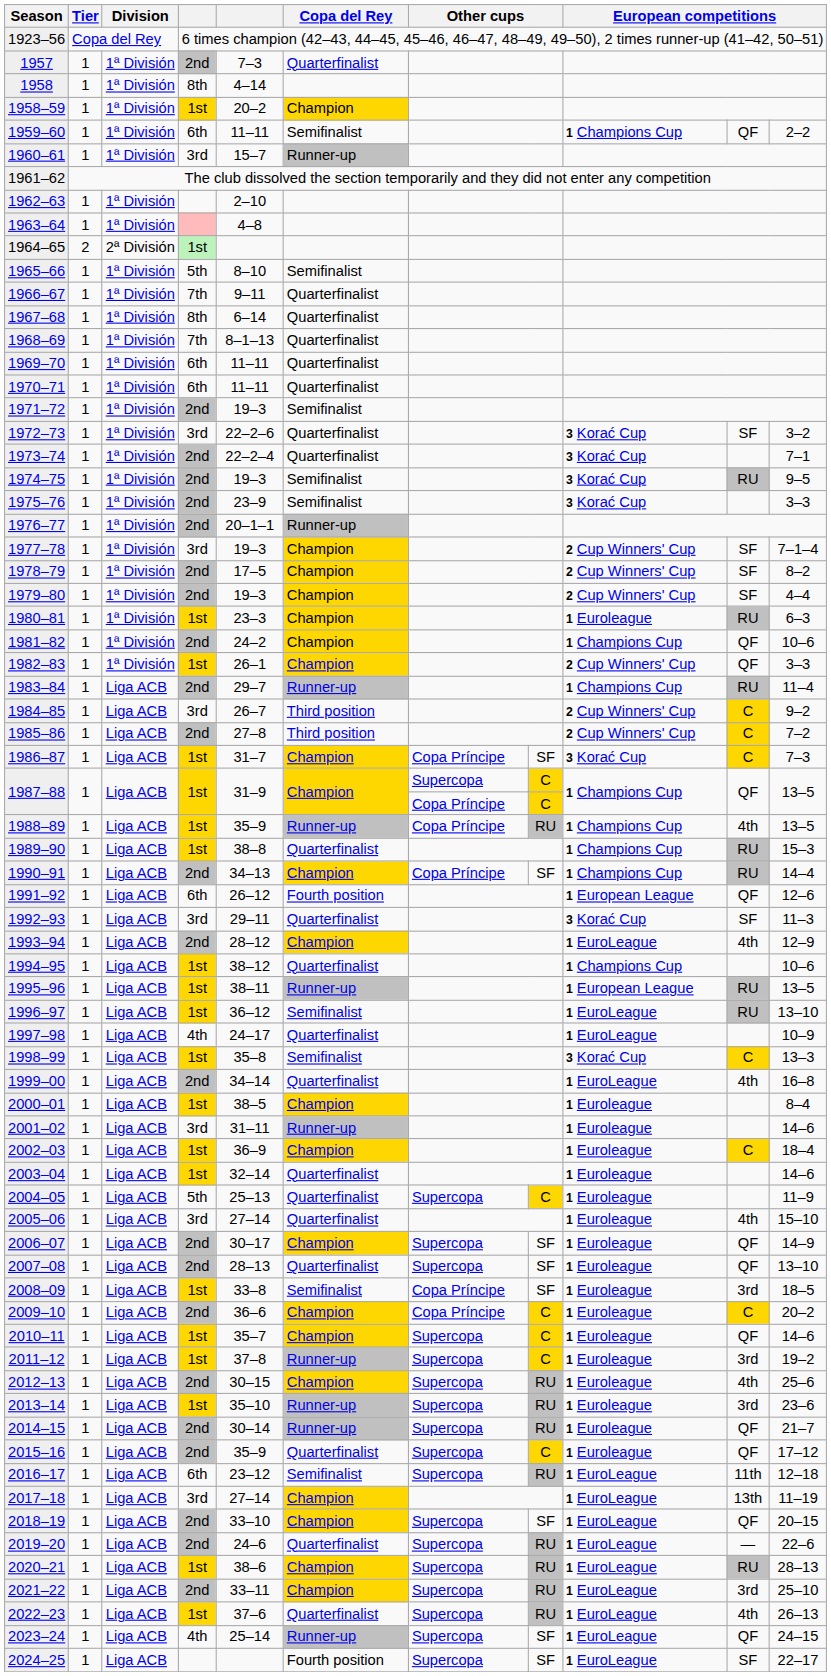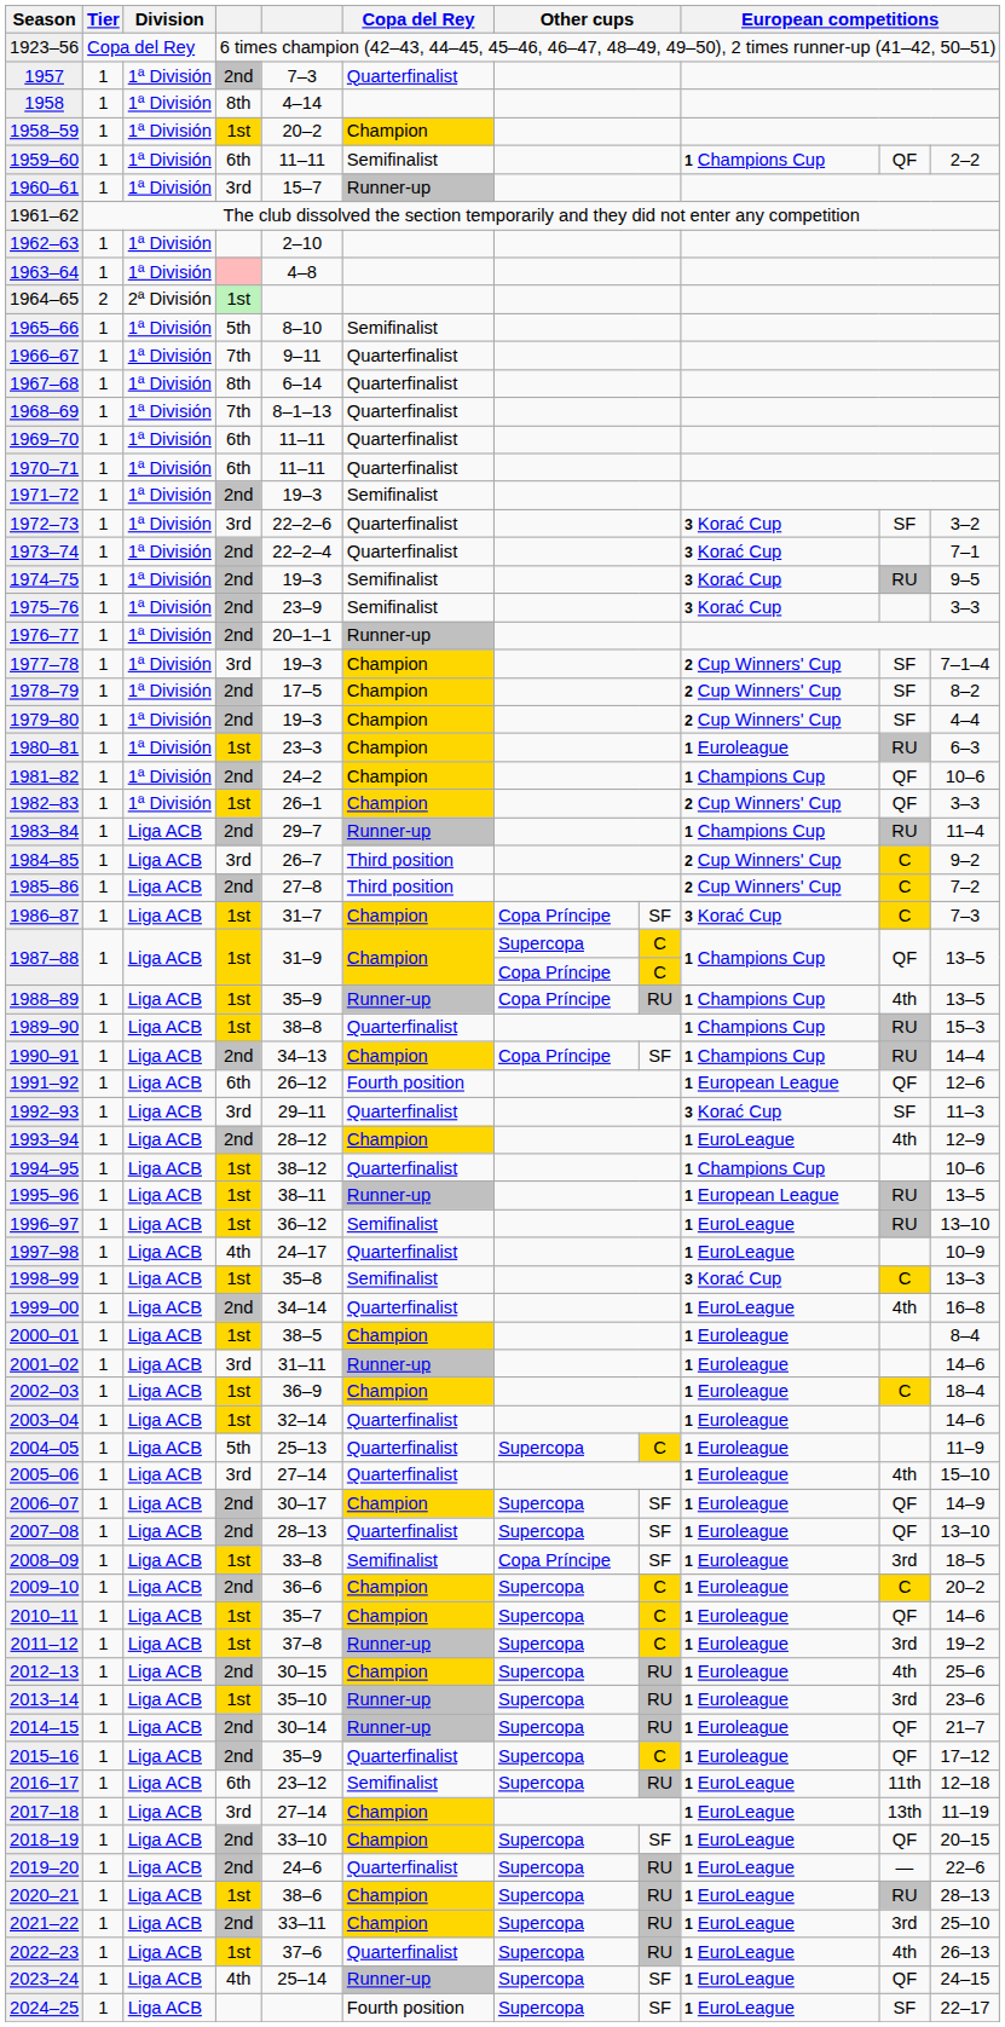2009–10 | column 7: Copa Príncipe -> Supercopa
